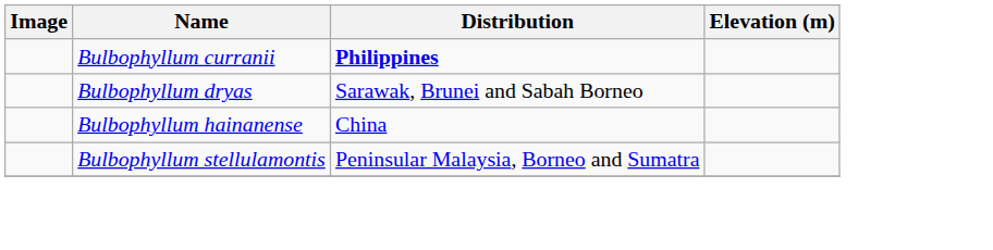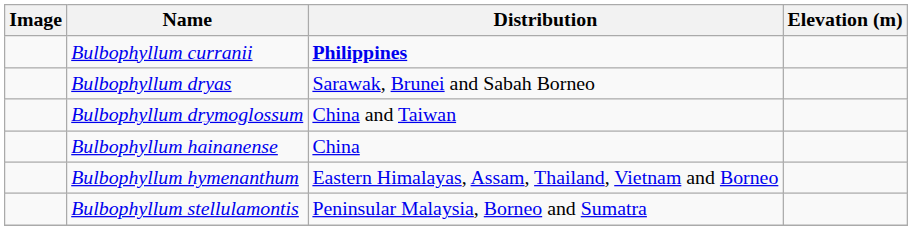+ row: Bulbophyllum drymoglossum | China and Taiwan
+ row: Bulbophyllum hymenanthum | Eastern Himalayas, Assam, Thailand, Vietnam and Borneo
